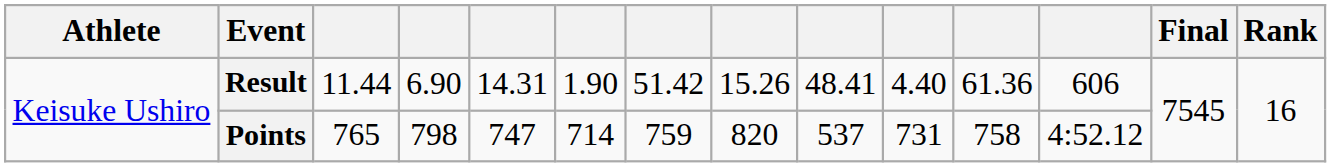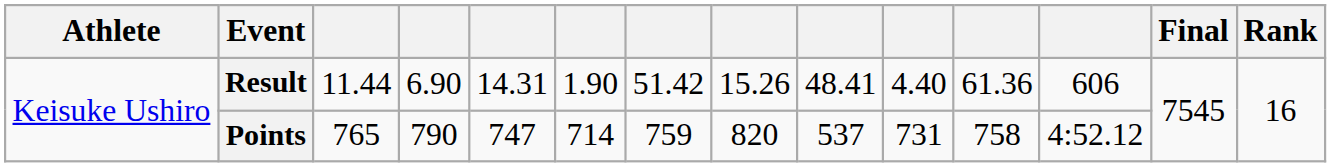Points | column 4: 798 -> 790
